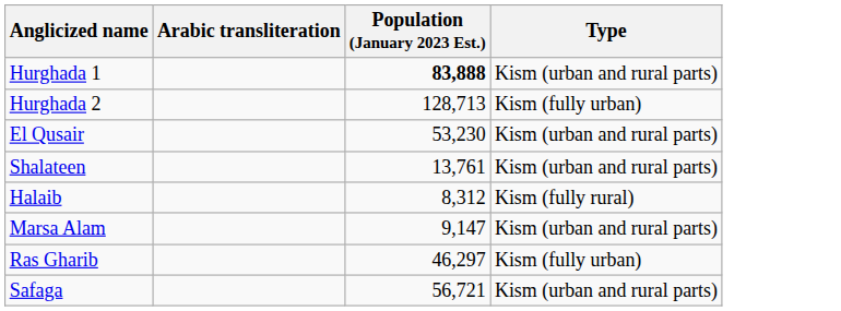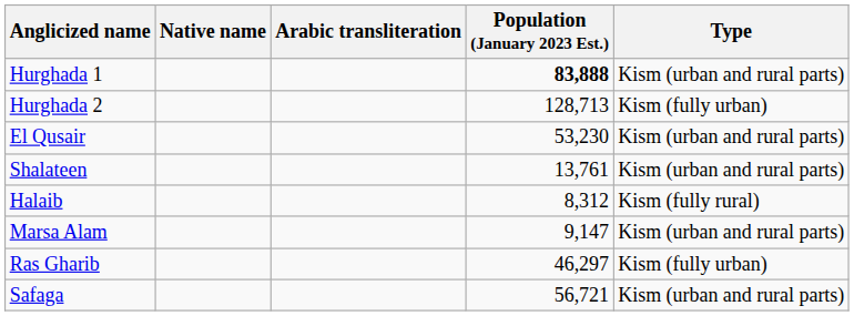+ column: Native name
